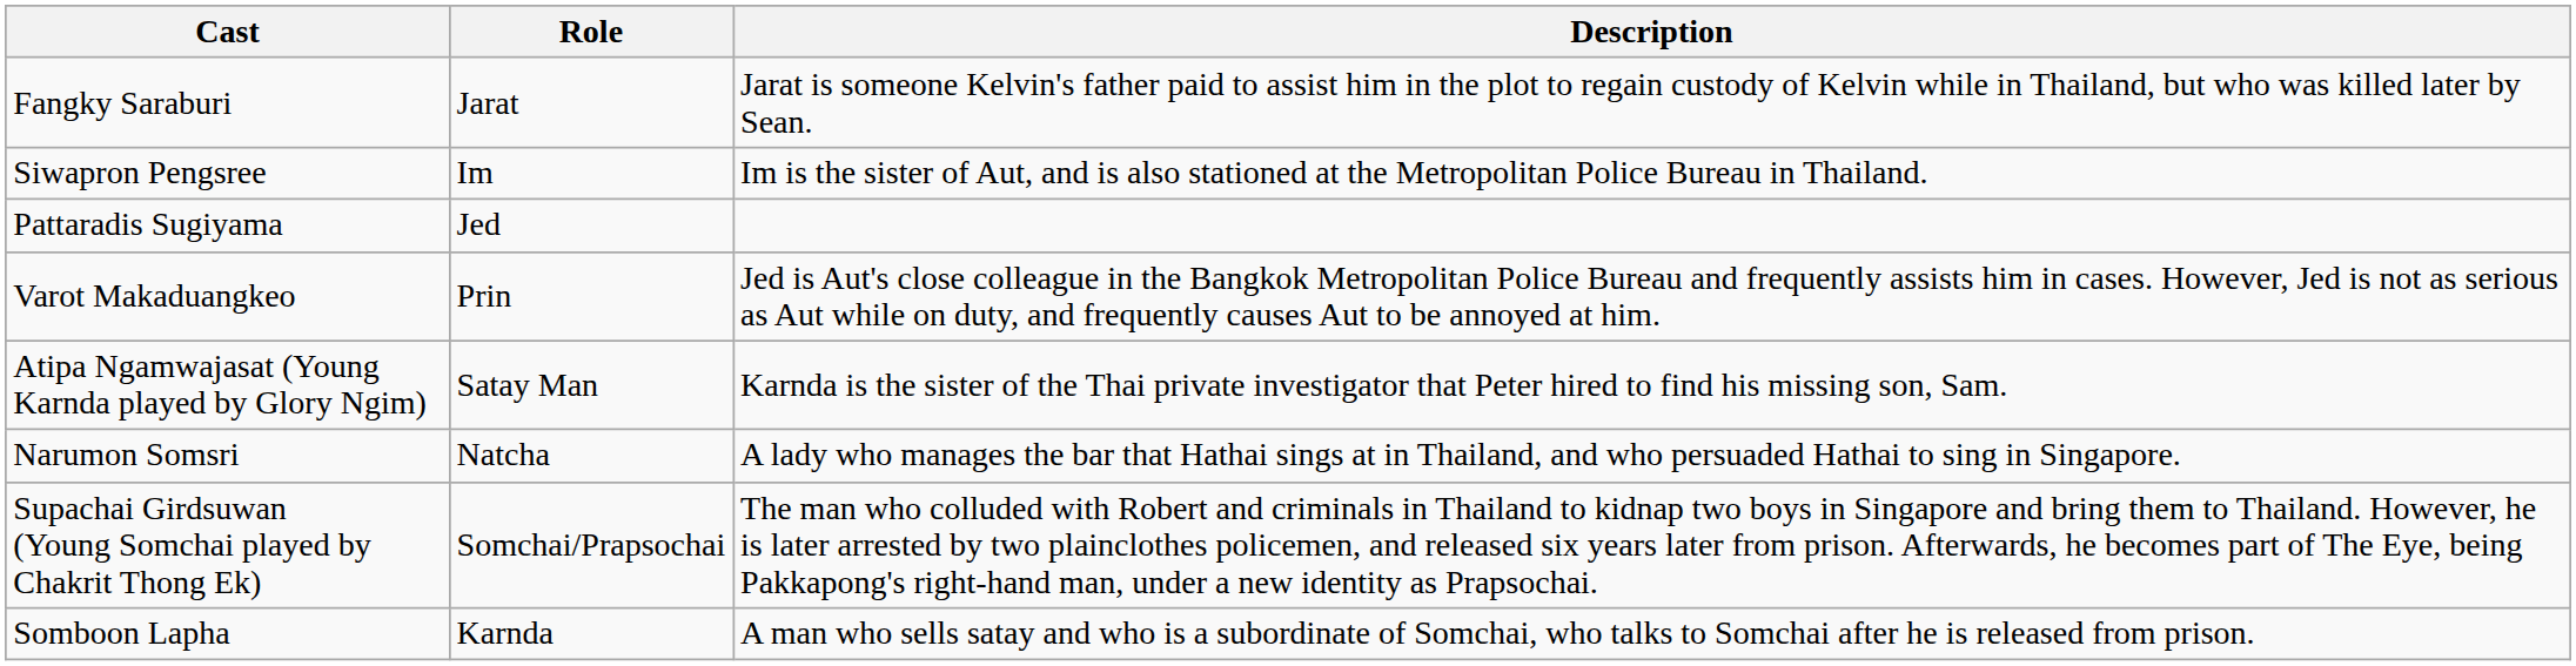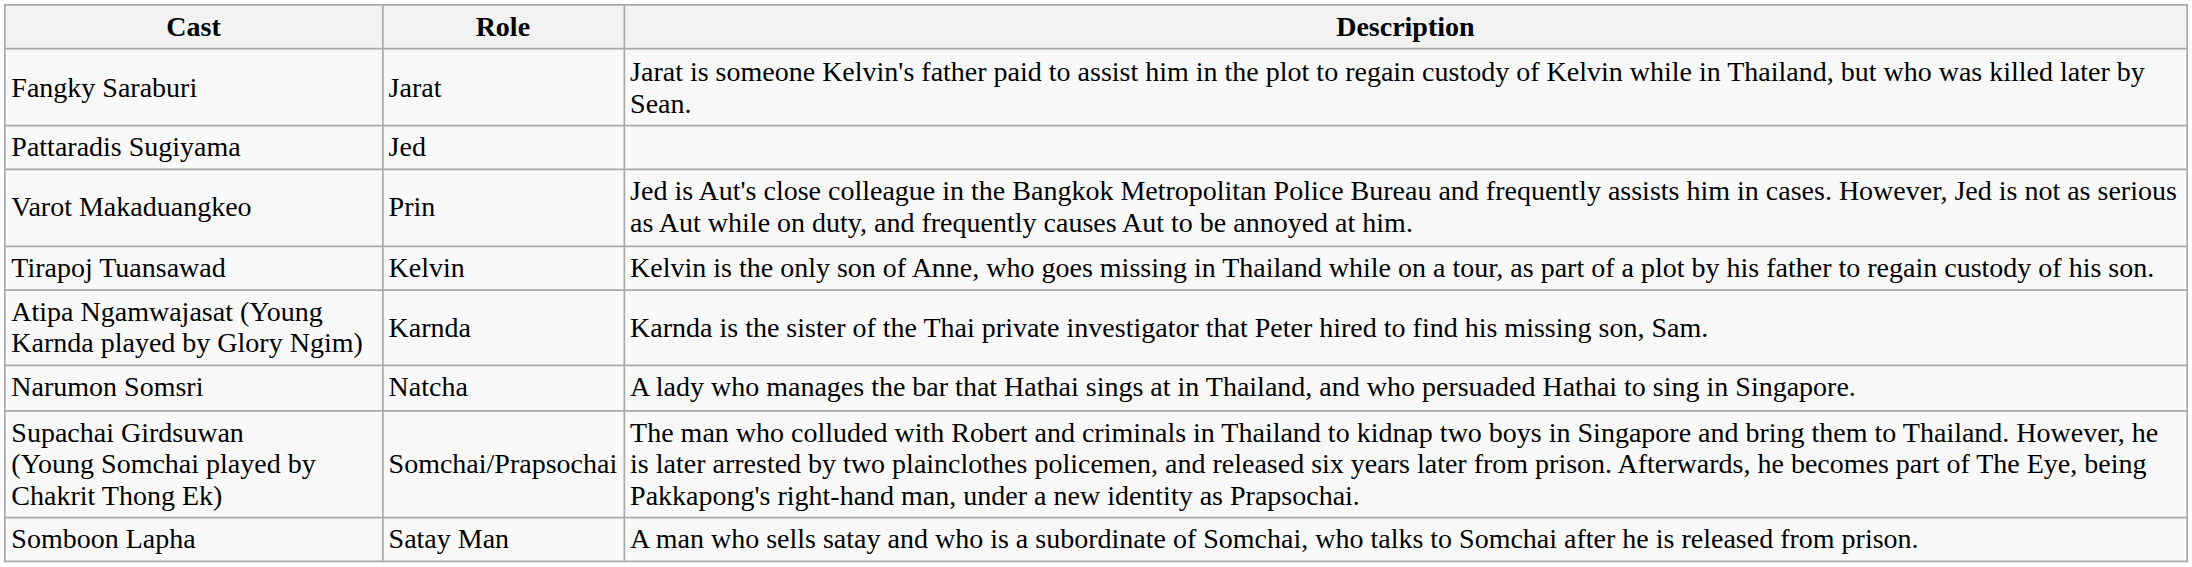- row: Siwapron Pengsree | Im | Im is the sister of Aut, and is also stationed at the Metropolitan Police Bureau in Thailand.
+ row: Tirapoj Tuansawad | Kelvin | Kelvin is the only son of Anne, who goes missing in Thailand while on a tour, as part of a plot by his father to regain custody of his son.
Atipa Ngamwajasat (Young Karnda played by Glory Ngim) | Role: Satay Man -> Karnda
Somboon Lapha | Role: Karnda -> Satay Man
